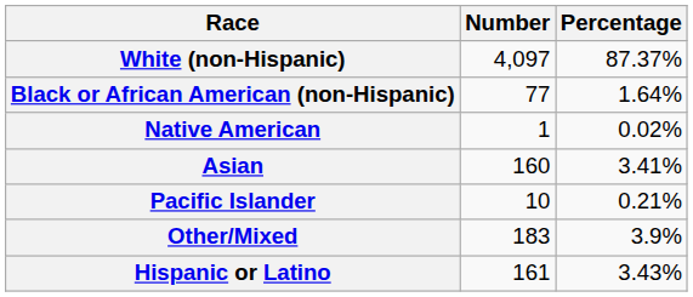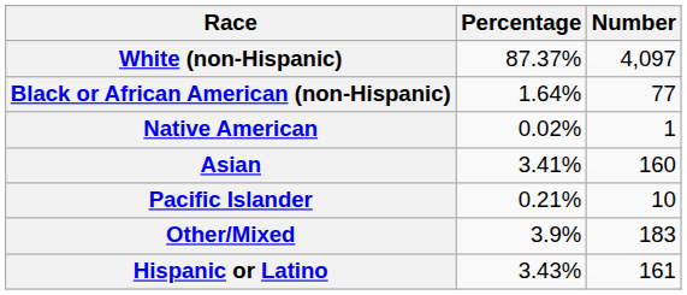columns swapped: Number <-> Percentage
